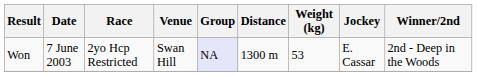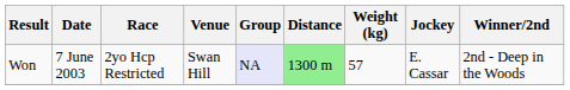Won | Distance: no background -> lightgreen background
Won | Weight (kg): 53 -> 57
